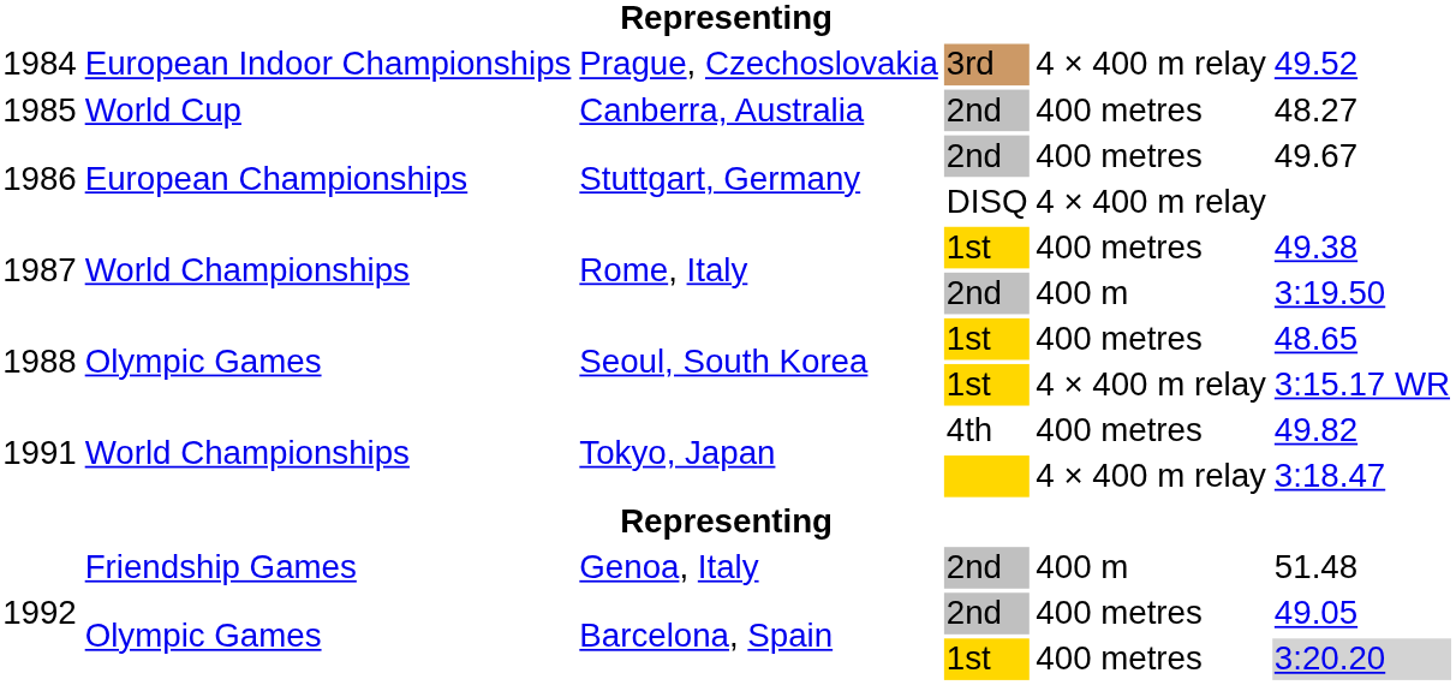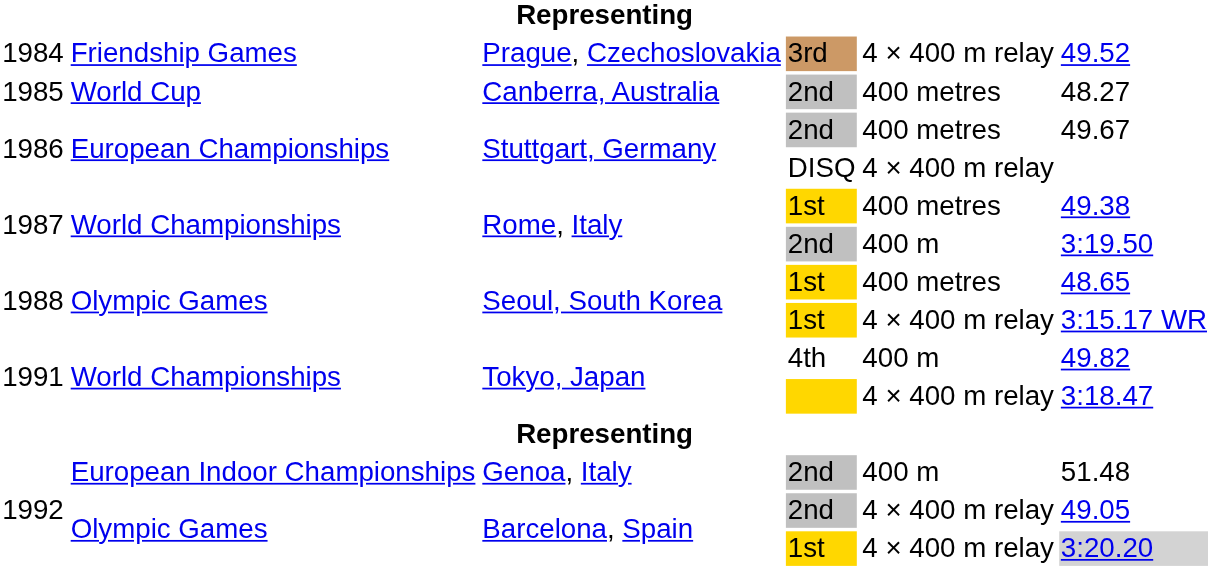Prague, Czechoslovakia | column 2: European Indoor Championships -> Friendship Games
Tokyo, Japan / 4th | column 5: 400 metres -> 400 m
Genoa, Italy | column 2: Friendship Games -> European Indoor Championships
Barcelona, Spain / 2nd | column 5: 400 metres -> 4 × 400 m relay
Barcelona, Spain / 1st | column 5: 400 metres -> 4 × 400 m relay
